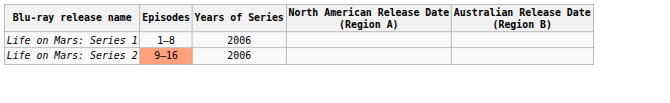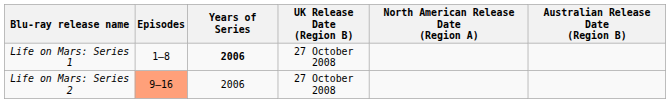+ column: UK Release Date (Region B) | 27 October 2008 | 27 October 2008
Life on Mars: Series 1 | Years of Series: normal -> bold
